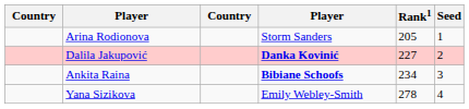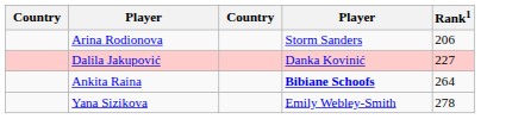- column: Seed | 1 | 2 | 3 | 4
Arina Rodionova | Rank1: 205 -> 206
Dalila Jakupović | column 4: bold -> normal
Ankita Raina | Rank1: 234 -> 264
